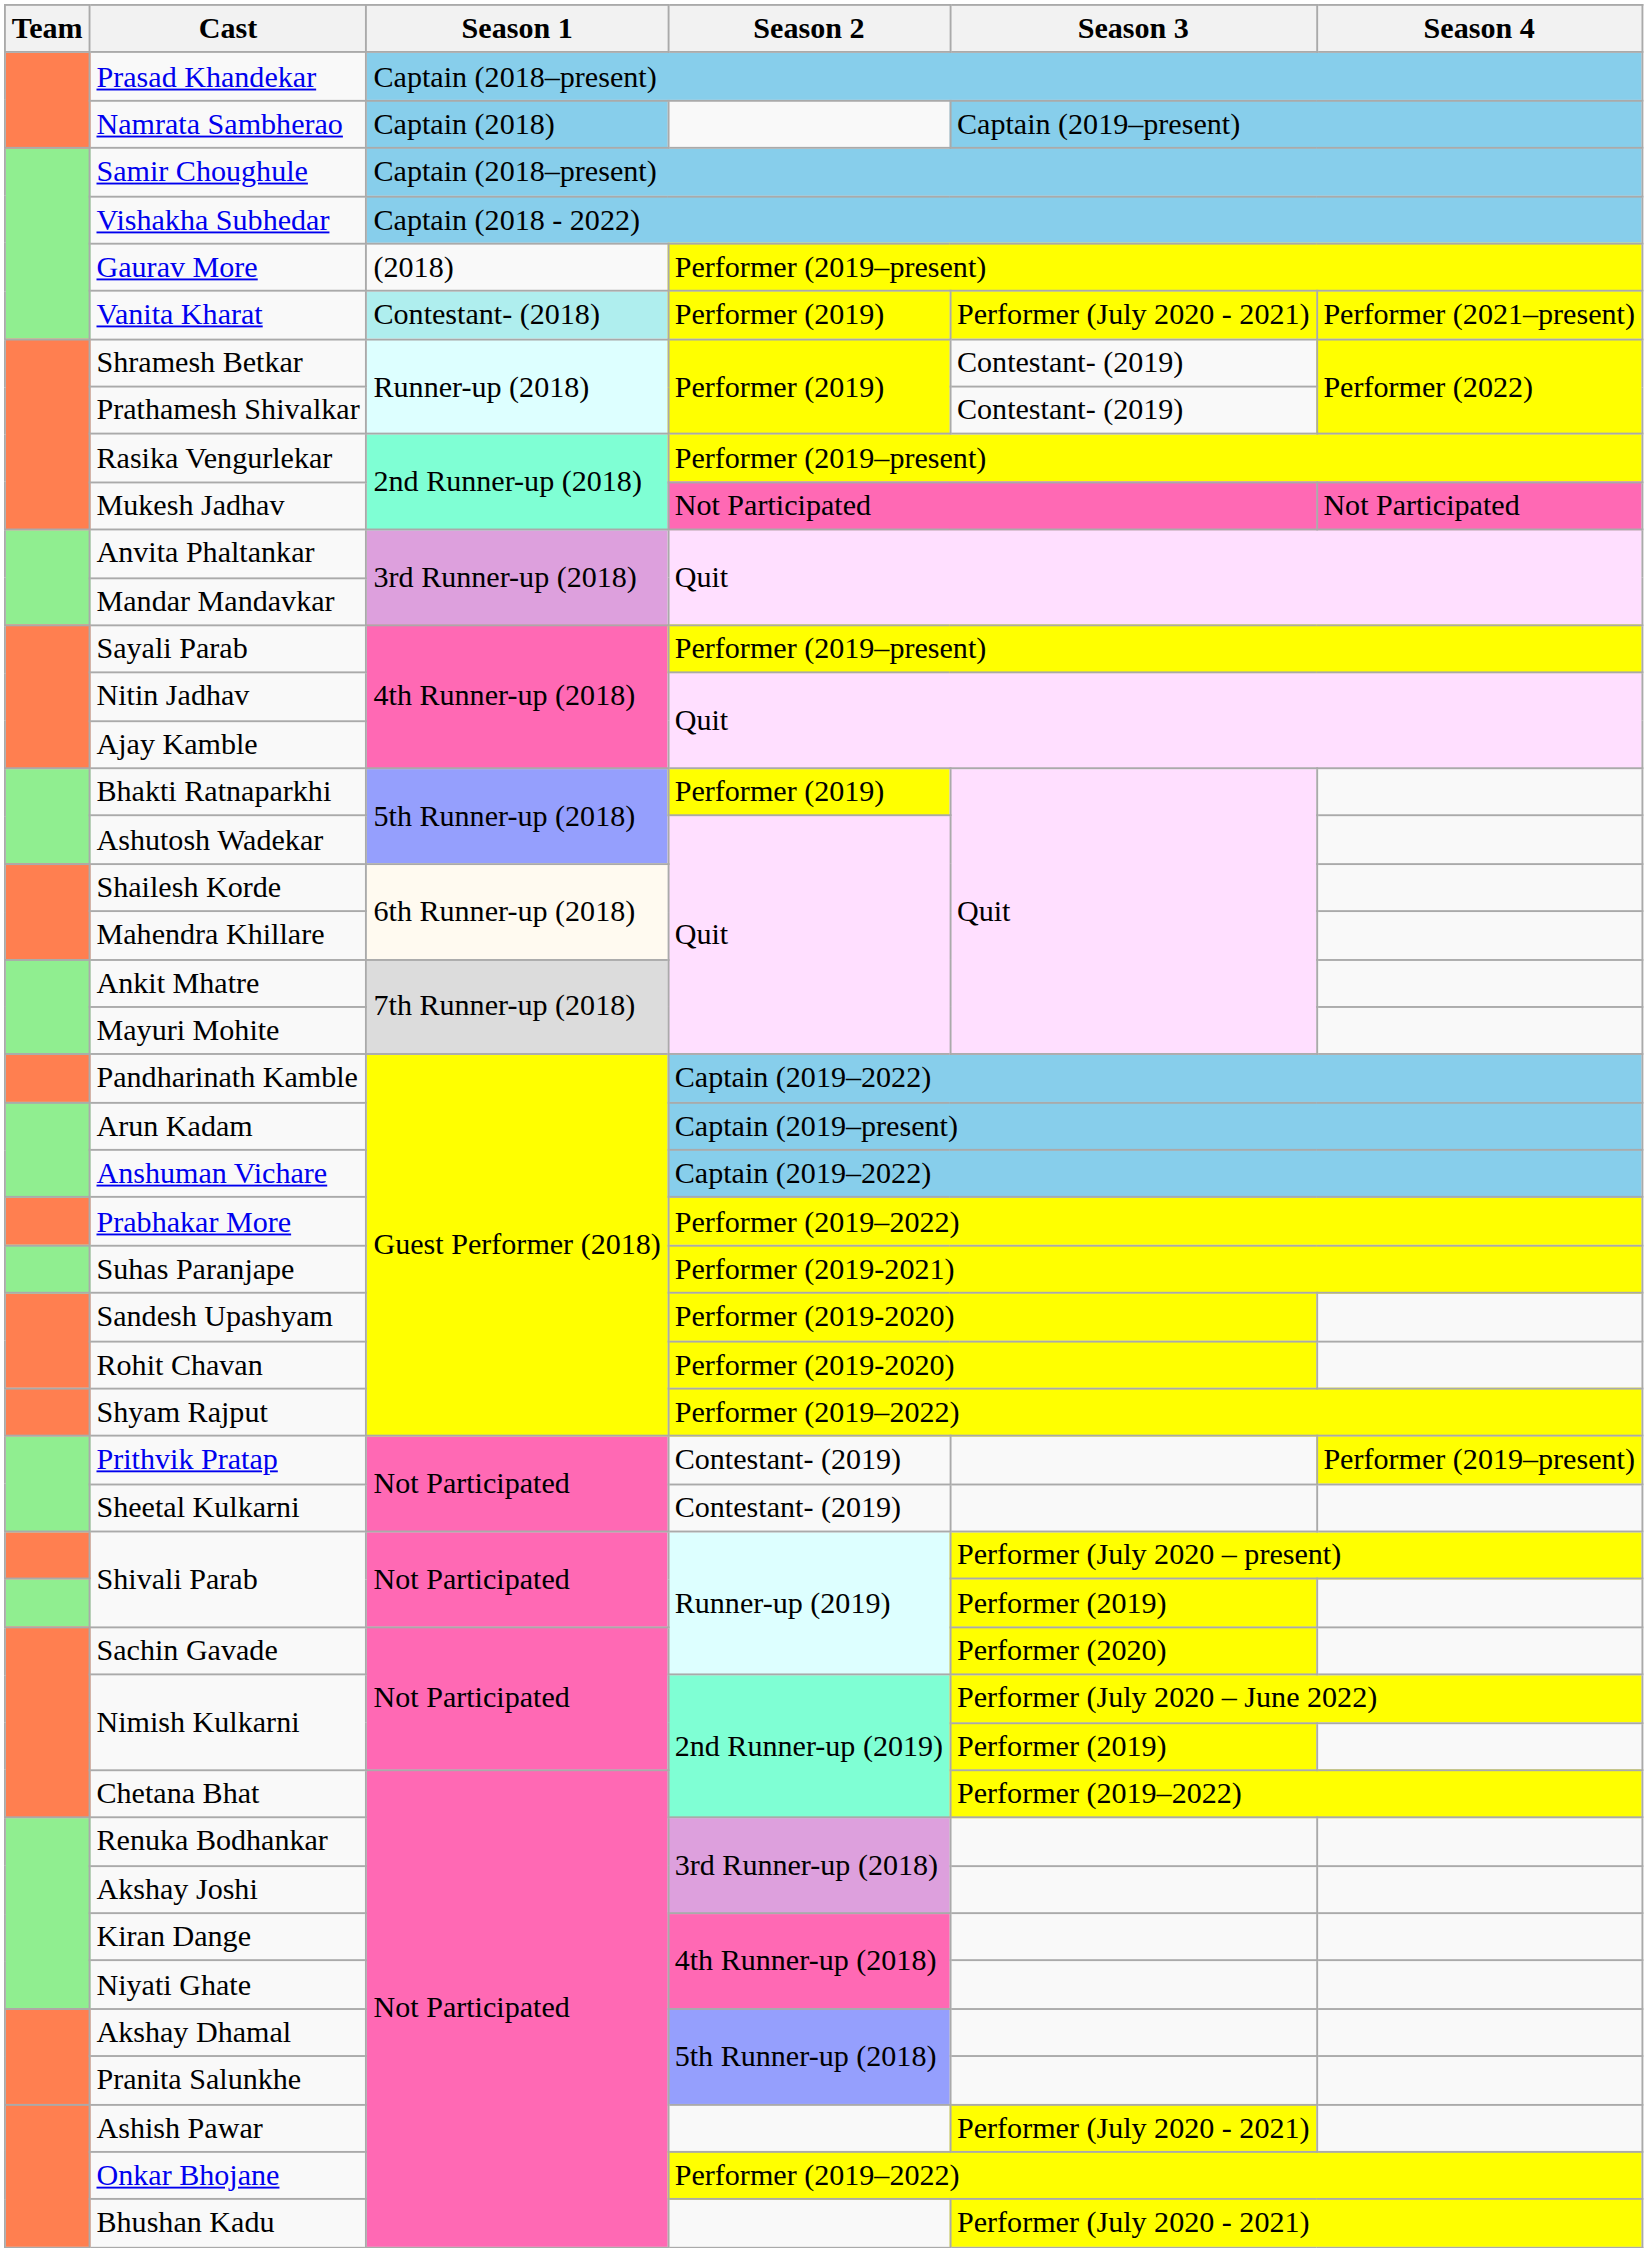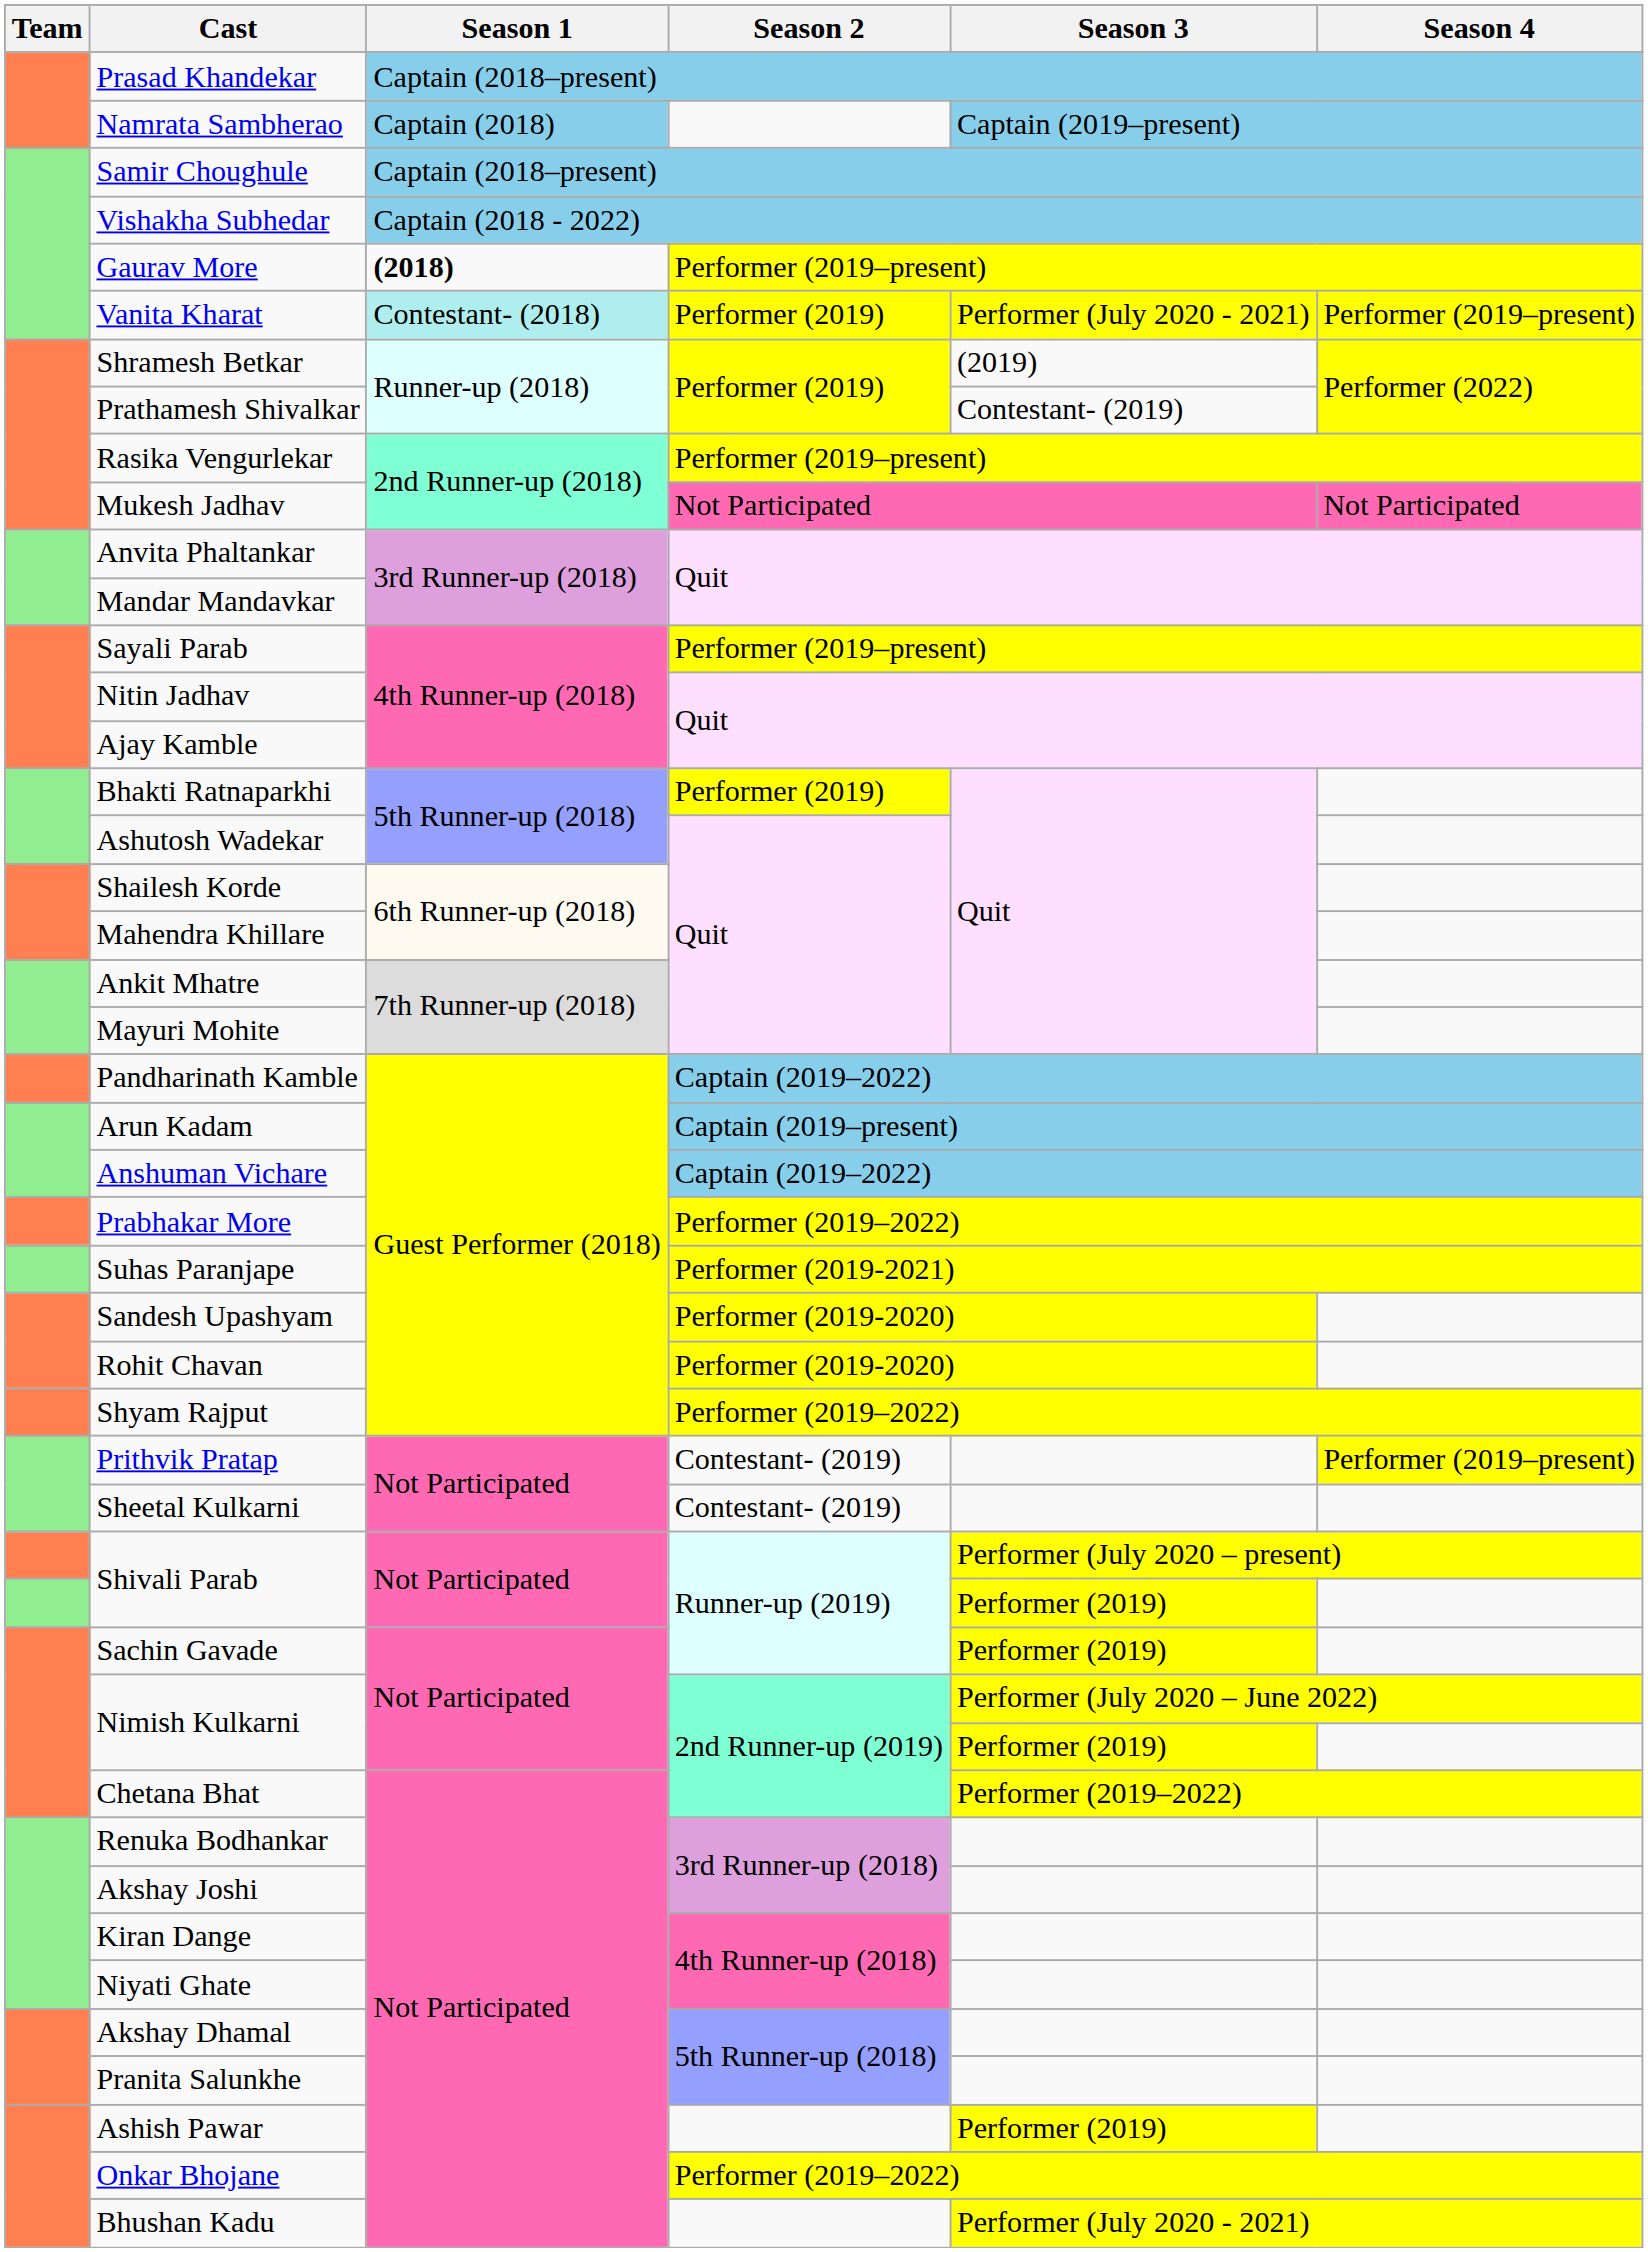Gaurav More | Season 1: normal -> bold
Vanita Kharat | Season 4: Performer (2021–present) -> Performer (2019–present)
Shramesh Betkar | Season 3: Contestant- (2019) -> (2019)
Sachin Gavade | Season 3: Performer (2020) -> Performer (2019)
Ashish Pawar | Season 3: Performer (July 2020 - 2021) -> Performer (2019)
